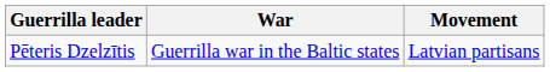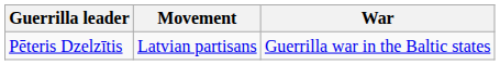columns swapped: Movement <-> War
